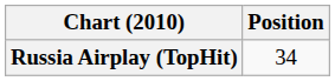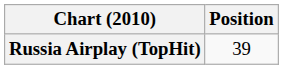Russia Airplay (TopHit) | Position: 34 -> 39
